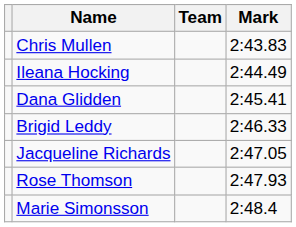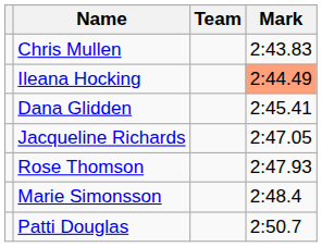Ileana Hocking | Mark: no background -> lightsalmon background
- row: Brigid Leddy | 2:46.33
+ row: Patti Douglas | 2:50.7
